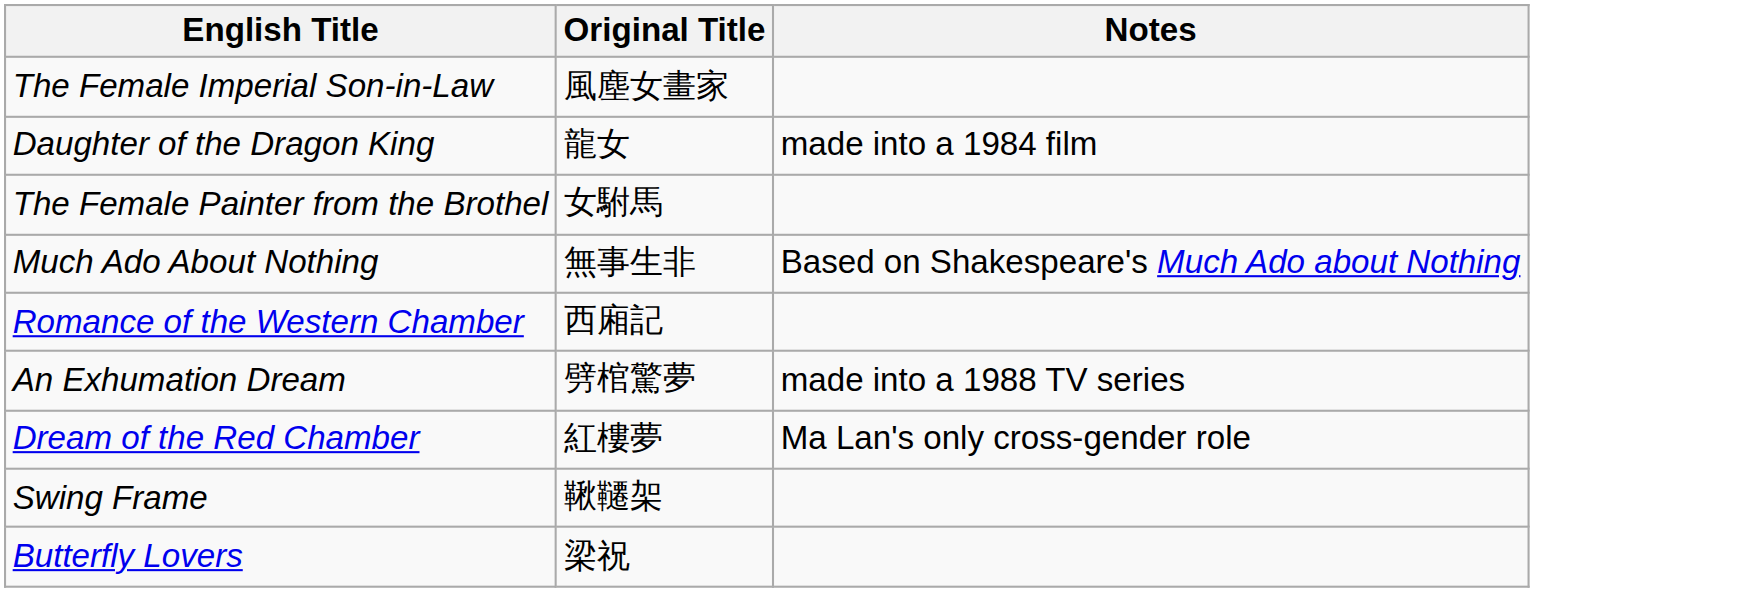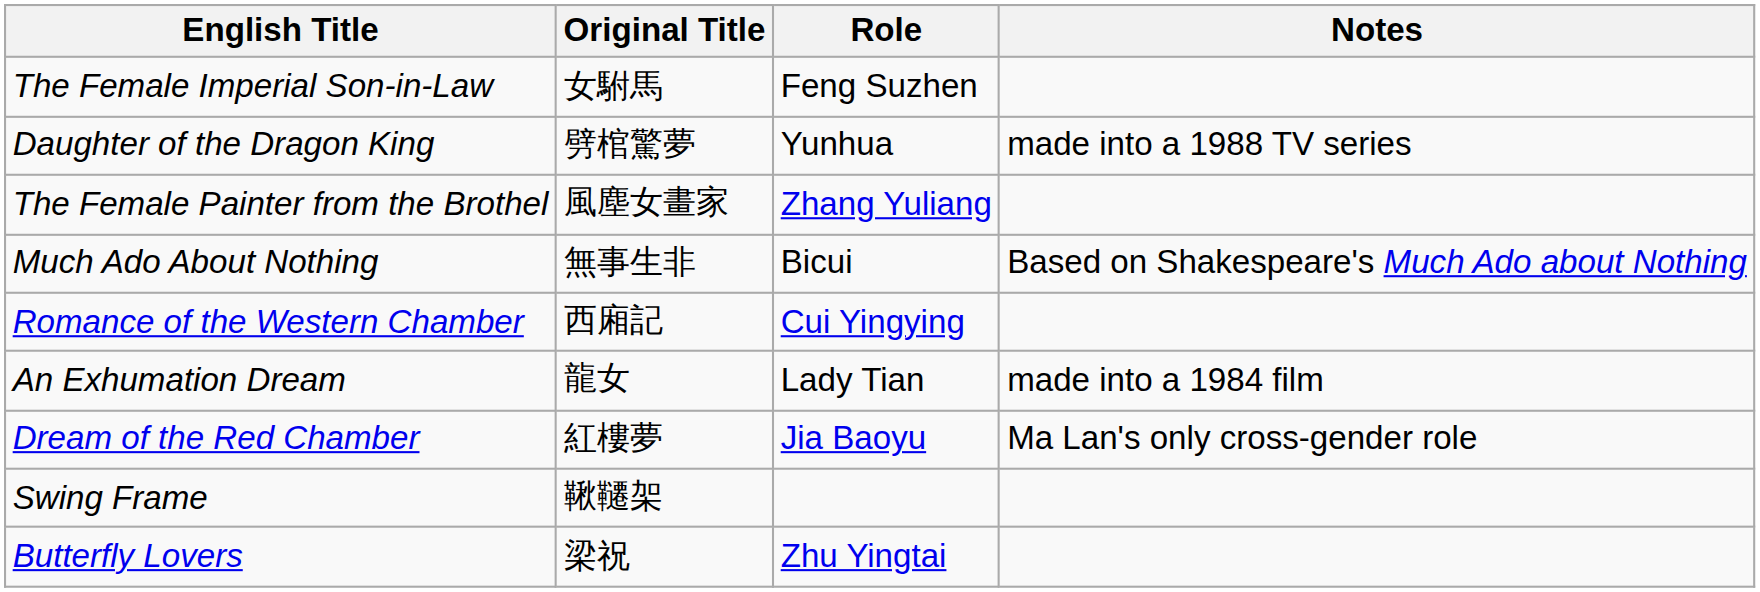+ column: Role | Feng Suzhen | Yunhua | Zhang Yuliang | Bicui | Cui Yingying | Lady Tian | Jia Baoyu | Zhu Yingtai
The Female Imperial Son-in-Law | Original Title: 風塵女畫家 -> 女駙馬
Daughter of the Dragon King | Original Title: 龍女 -> 劈棺驚夢
Daughter of the Dragon King | Notes: made into a 1984 film -> made into a 1988 TV series
The Female Painter from the Brothel | Original Title: 女駙馬 -> 風塵女畫家
An Exhumation Dream | Original Title: 劈棺驚夢 -> 龍女
An Exhumation Dream | Notes: made into a 1988 TV series -> made into a 1984 film
